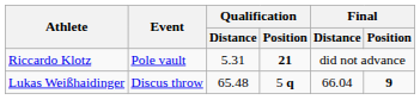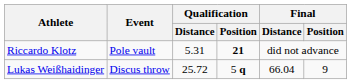Lukas Weißhaidinger | Qualification / Distance: 65.48 -> 25.72
Lukas Weißhaidinger | Final / Position: bold -> normal
